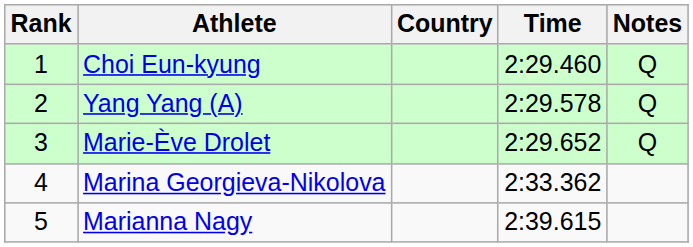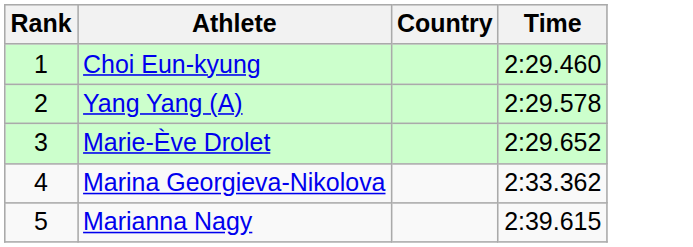- column: Notes | Q | Q | Q
